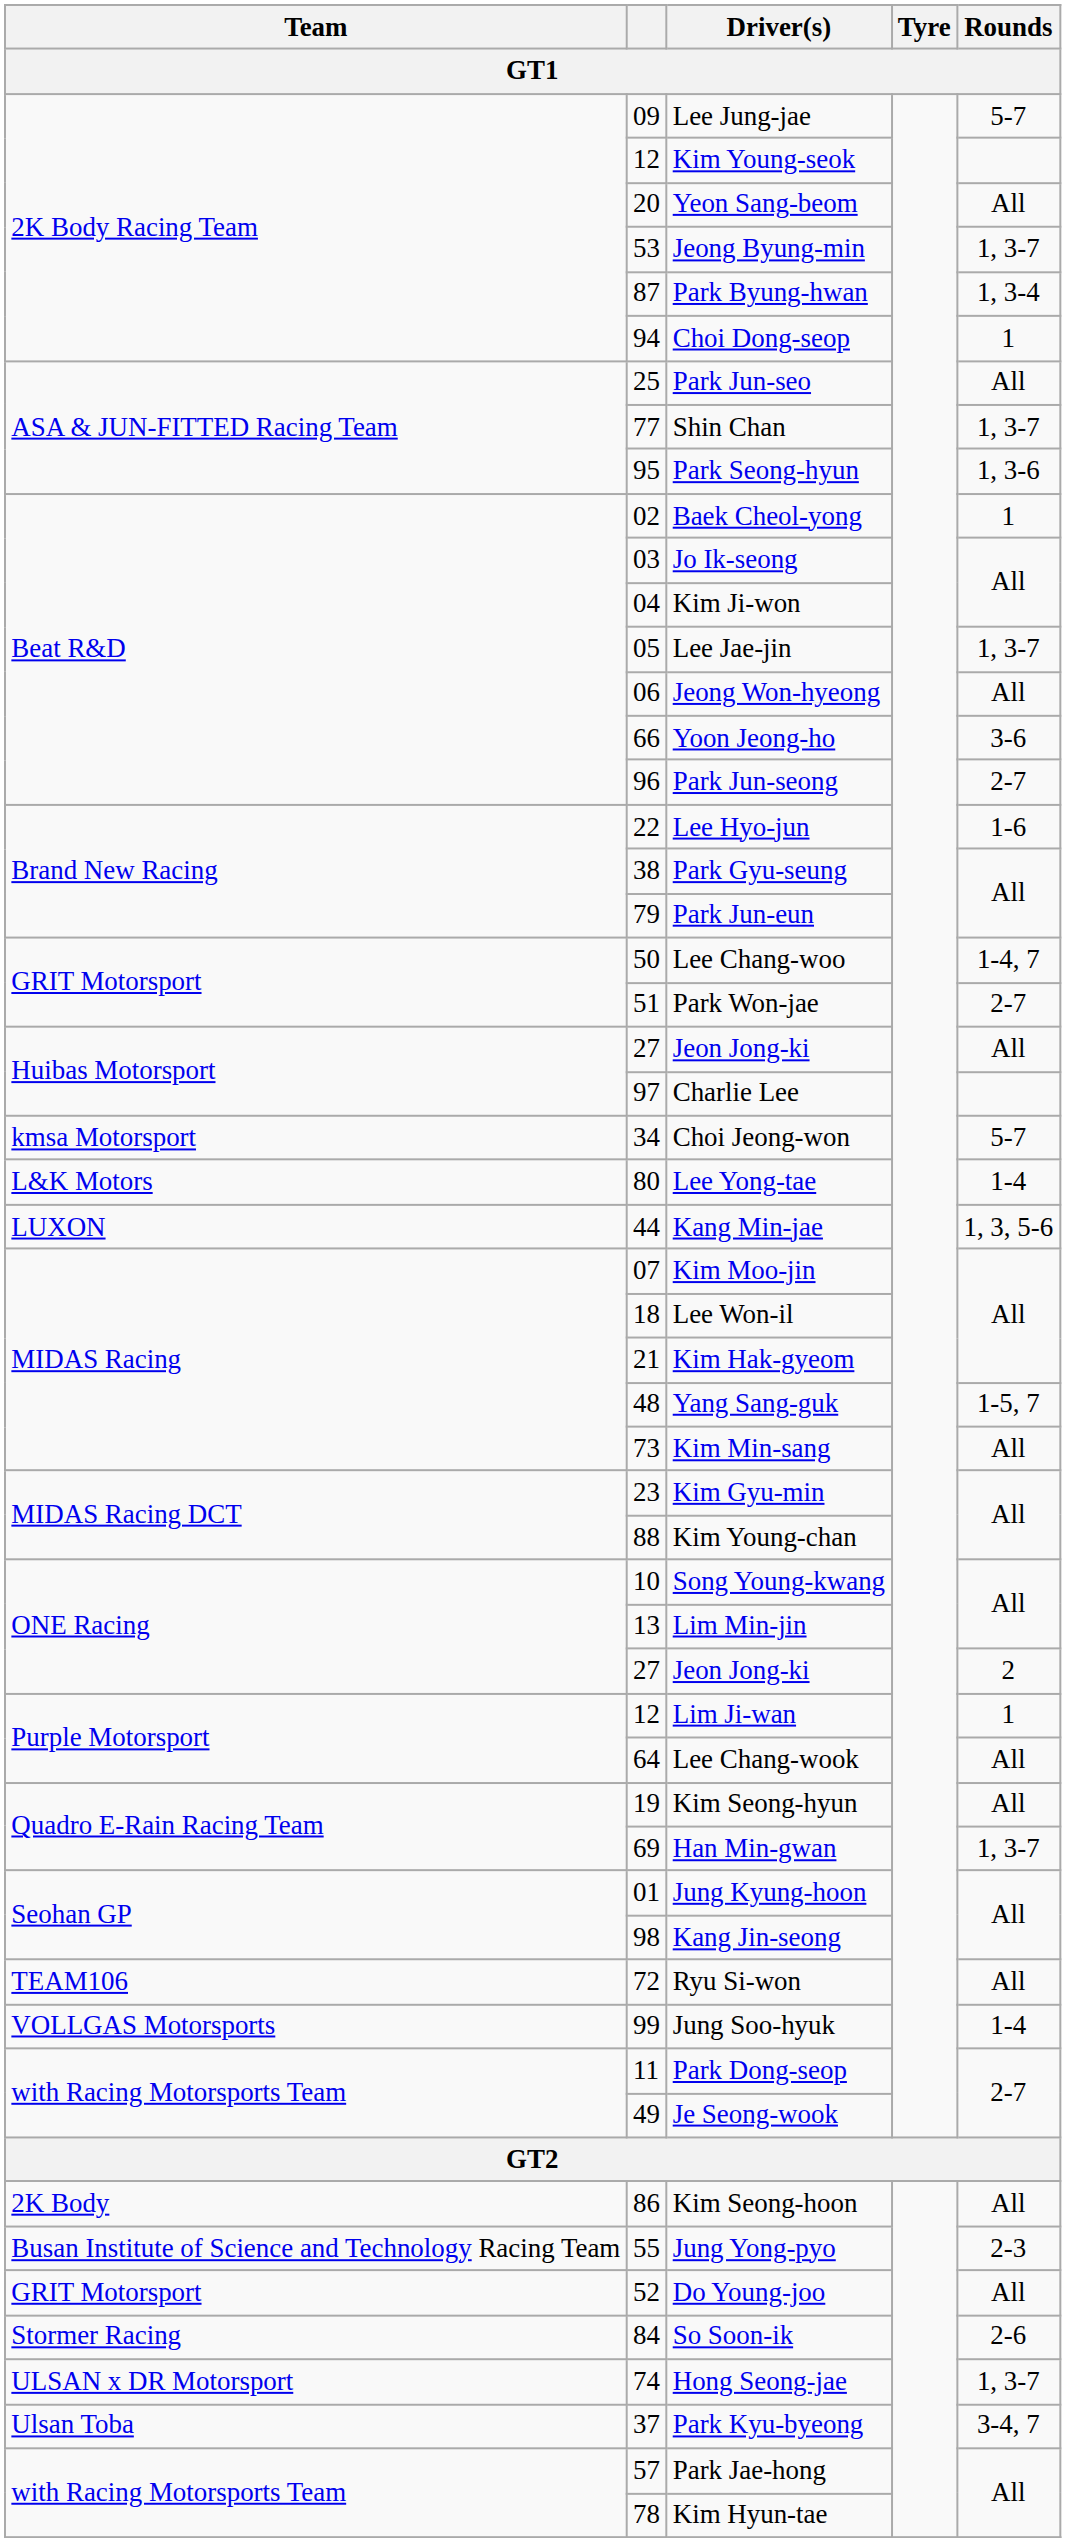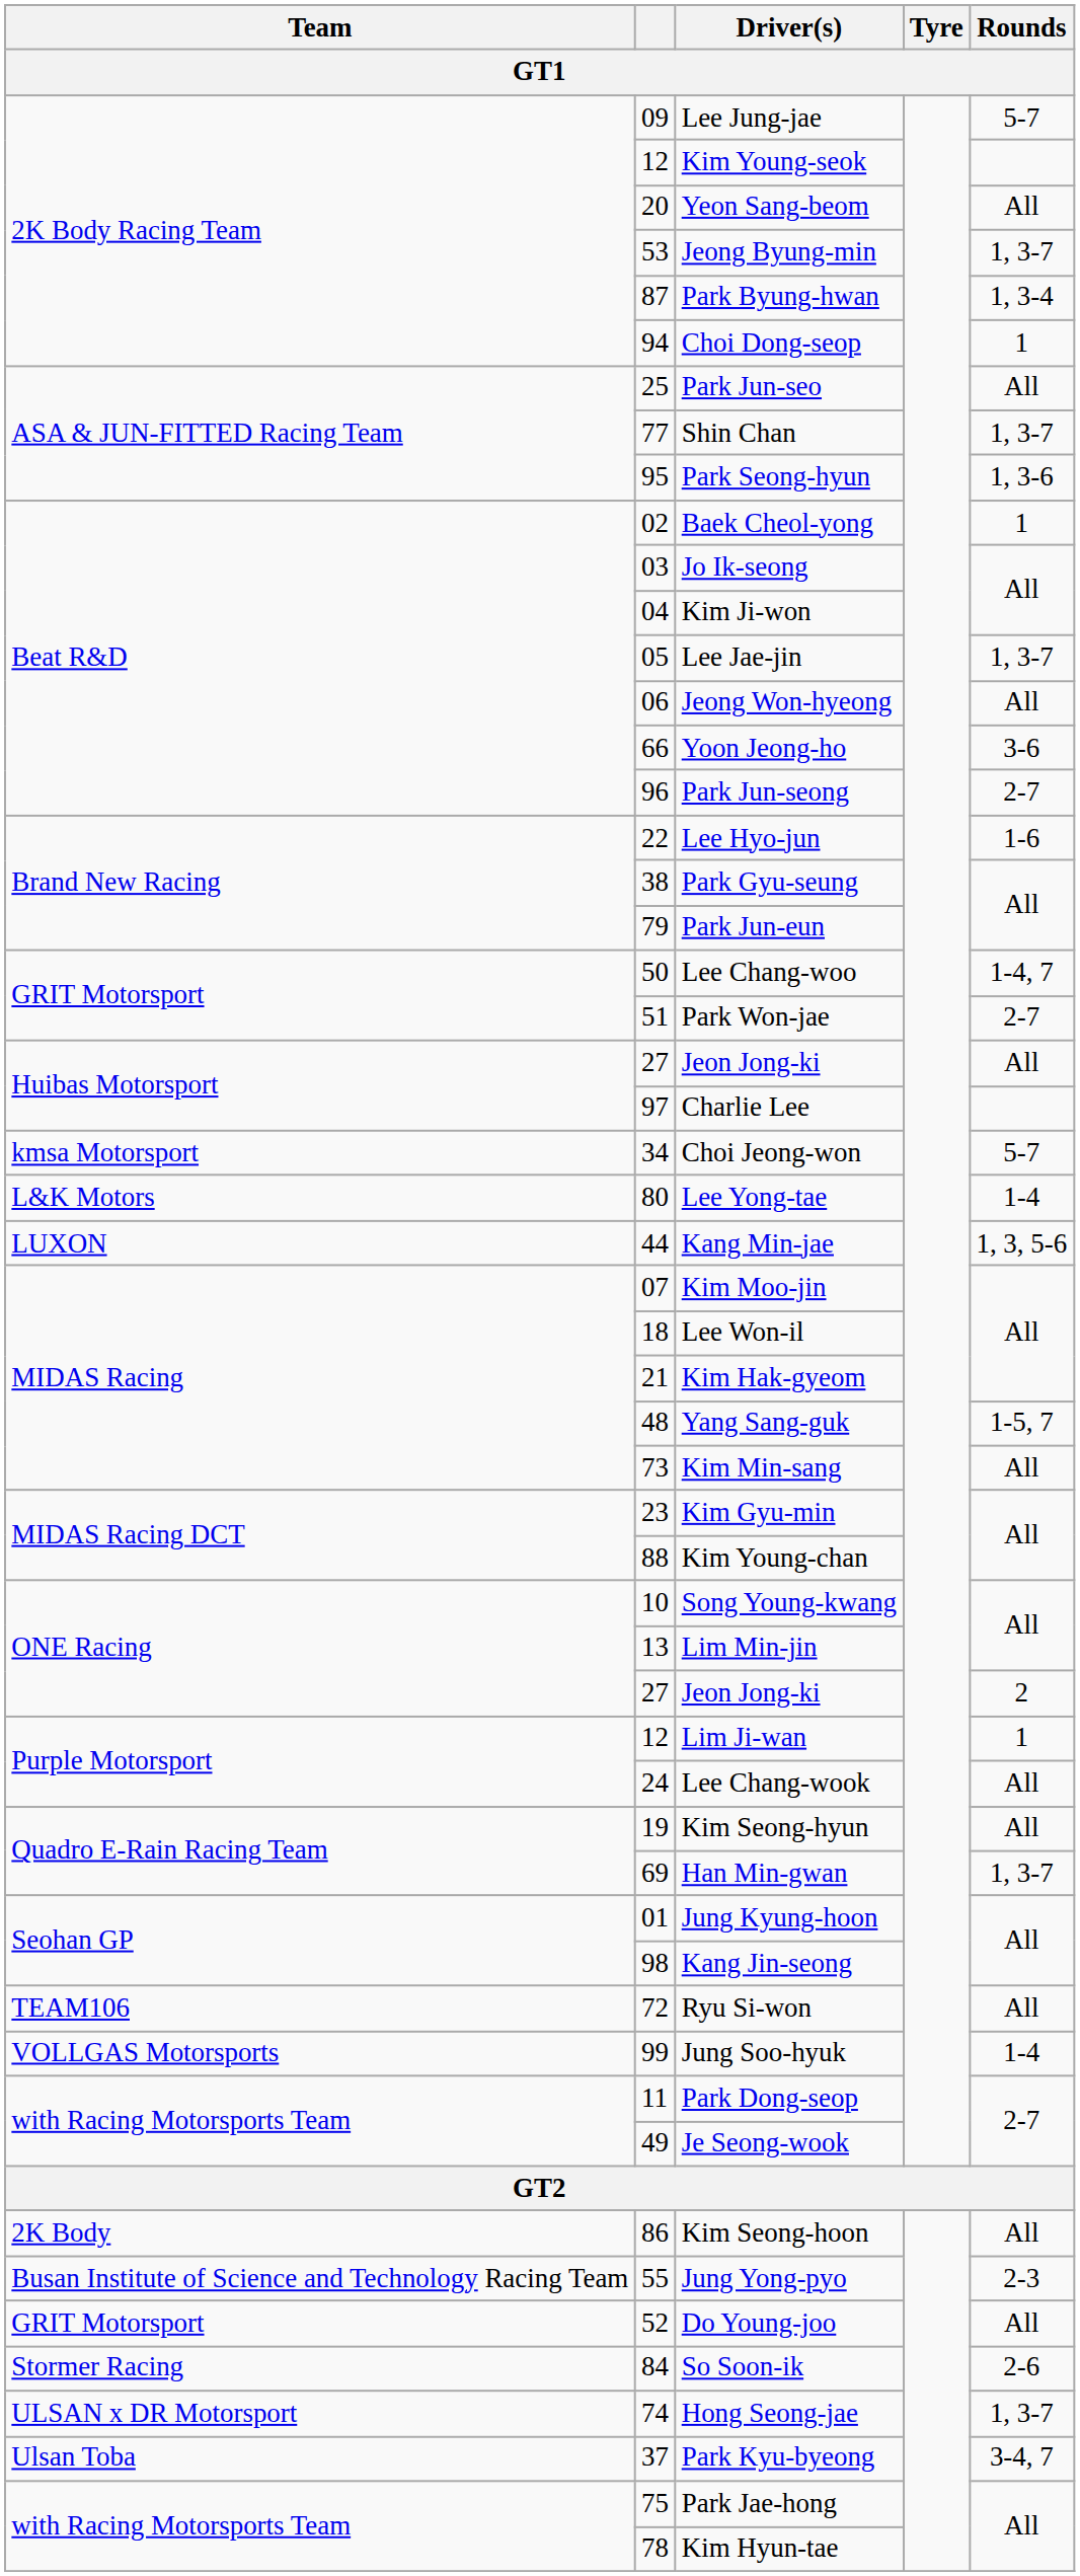Lee Chang-wook | column 2: 64 -> 24
Park Jae-hong | column 2: 57 -> 75
